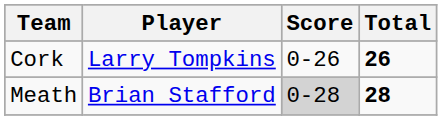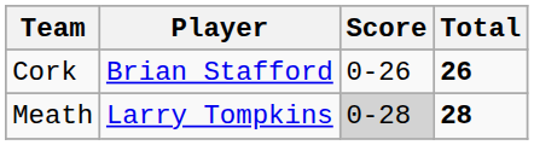Cork | Player: Larry Tompkins -> Brian Stafford
Meath | Player: Brian Stafford -> Larry Tompkins
